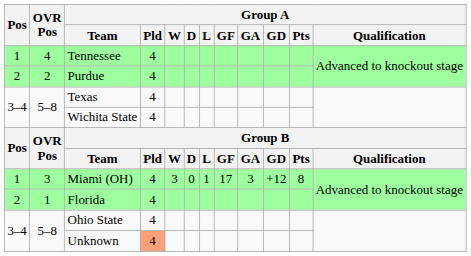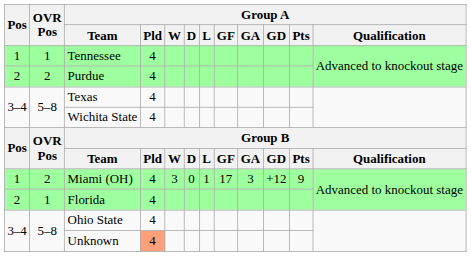Tennessee | OVR Pos: 4 -> 1
Miami (OH) | OVR Pos: 3 -> 2
Miami (OH) | Group A / Pts: 8 -> 9
